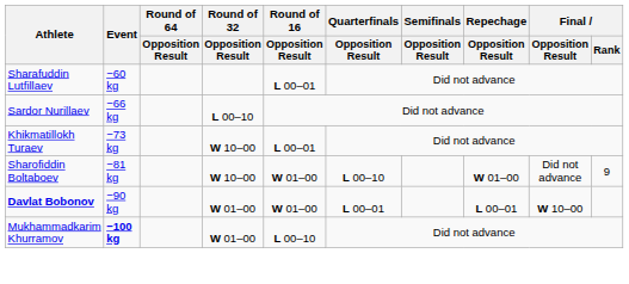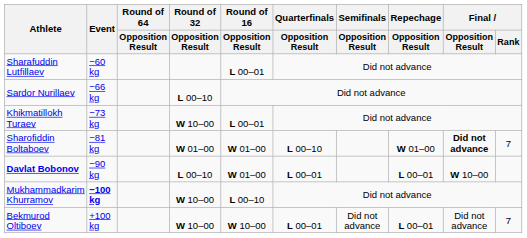Sharofiddin Boltaboev | Round of 32 / Opposition Result: W 10–00 -> W 01–00
Sharofiddin Boltaboev | Final / Opposition Result: normal -> bold
Sharofiddin Boltaboev | Final / Rank: 9 -> 7
Davlat Bobonov | Round of 32 / Opposition Result: W 01–00 -> L 00–10
Mukhammadkarim Khurramov | Round of 32 / Opposition Result: W 01–00 -> W 10–00
+ row: Bekmurod Oltiboev | +100 kg | W 10–00 | W 10–00 | L 00–01 | Did not advance | L 00–01 | Did not advance | 7
